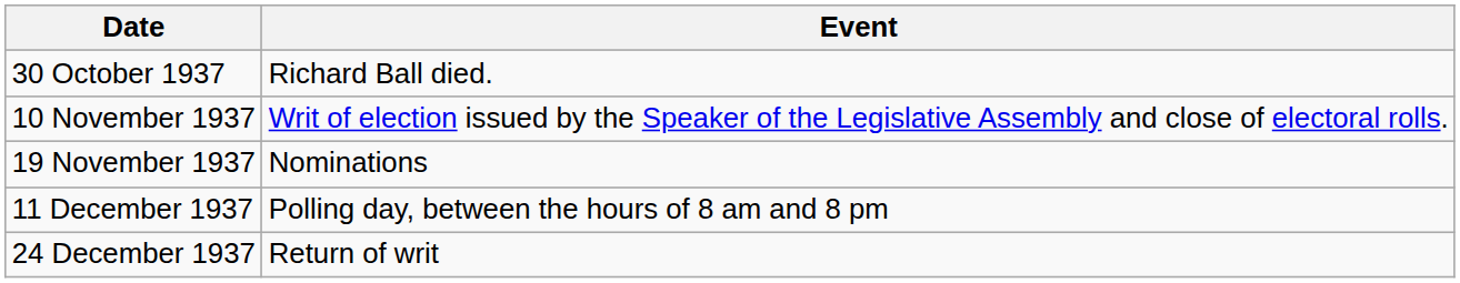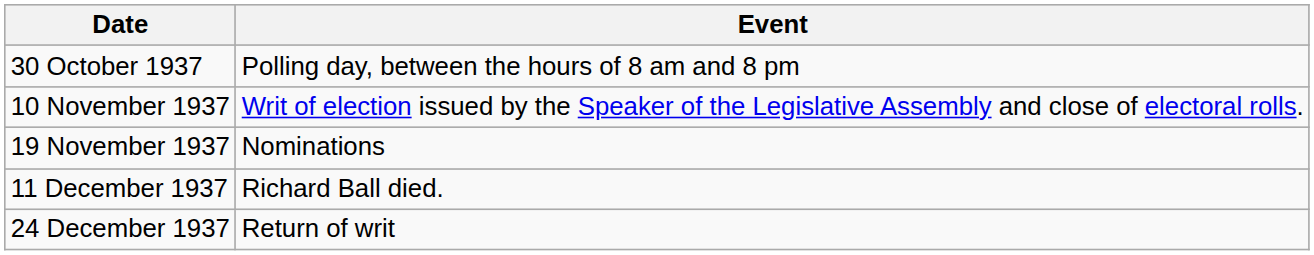30 October 1937 | Event: Richard Ball died. -> Polling day, between the hours of 8 am and 8 pm
11 December 1937 | Event: Polling day, between the hours of 8 am and 8 pm -> Richard Ball died.
